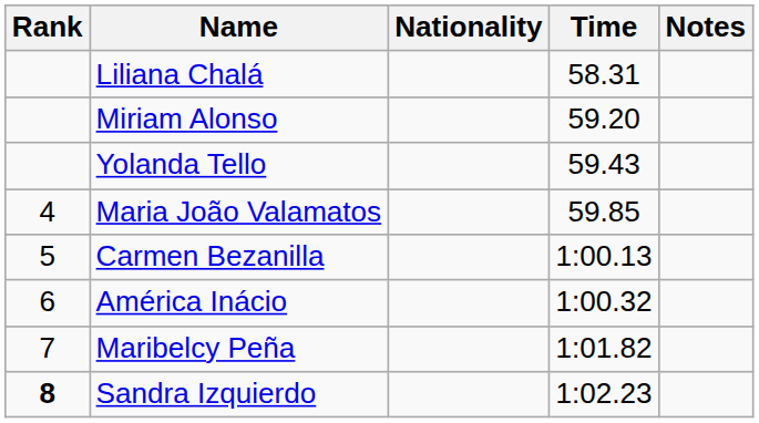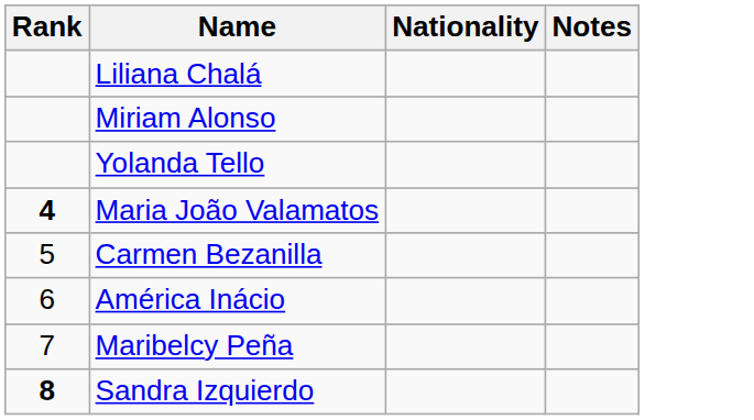- column: Time | 58.31 | 59.20 | 59.43 | 59.85 | 1:00.13 | 1:00.32 | 1:01.82 | 1:02.23
Maria João Valamatos | Rank: normal -> bold
